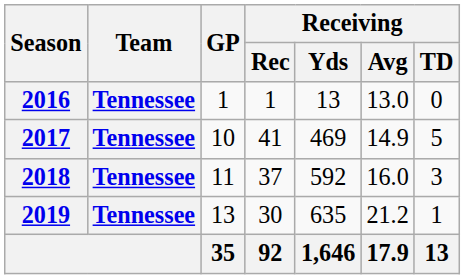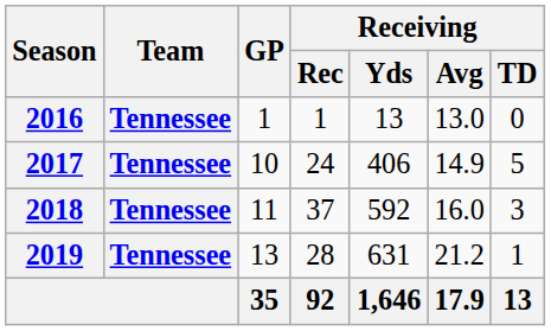2017 | Receiving / Rec: 41 -> 24
2017 | Receiving / Yds: 469 -> 406
2019 | Receiving / Rec: 30 -> 28
2019 | Receiving / Yds: 635 -> 631
